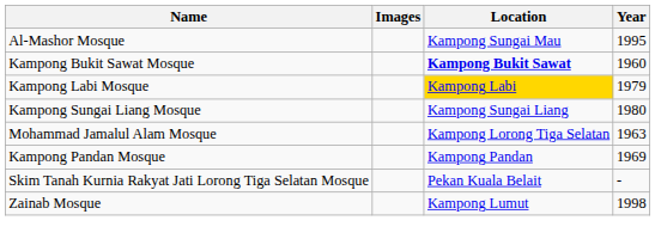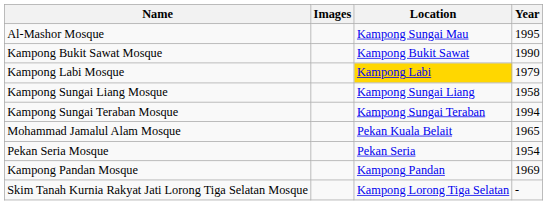Kampong Bukit Sawat Mosque | Location: bold -> normal
Kampong Bukit Sawat Mosque | Year: 1960 -> 1990
Kampong Sungai Liang Mosque | Year: 1980 -> 1958
+ row: Kampong Sungai Teraban Mosque | Kampong Sungai Teraban | 1994
Mohammad Jamalul Alam Mosque | Location: Kampong Lorong Tiga Selatan -> Pekan Kuala Belait
Mohammad Jamalul Alam Mosque | Year: 1963 -> 1965
+ row: Pekan Seria Mosque | Pekan Seria | 1954
Skim Tanah Kurnia Rakyat Jati Lorong Tiga Selatan Mosque | Location: Pekan Kuala Belait -> Kampong Lorong Tiga Selatan
- row: Zainab Mosque | Kampong Lumut | 1998
